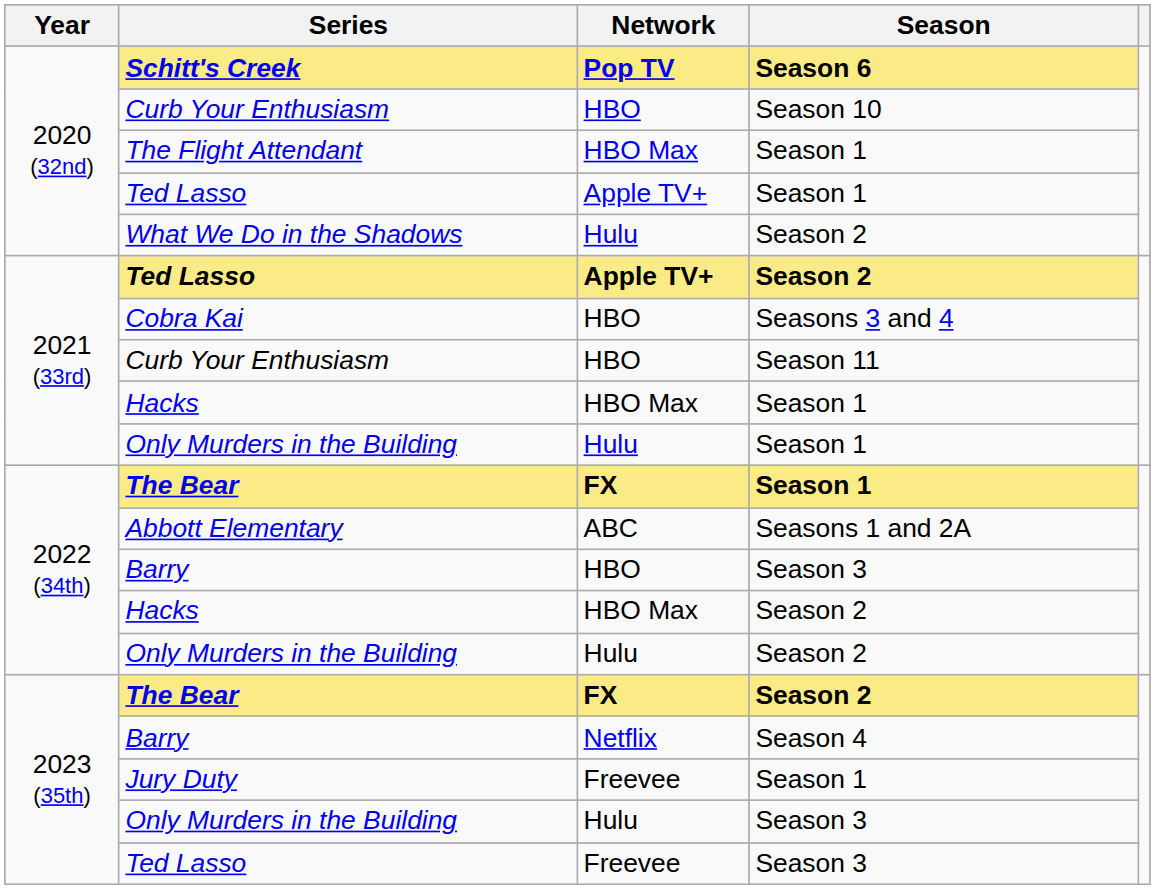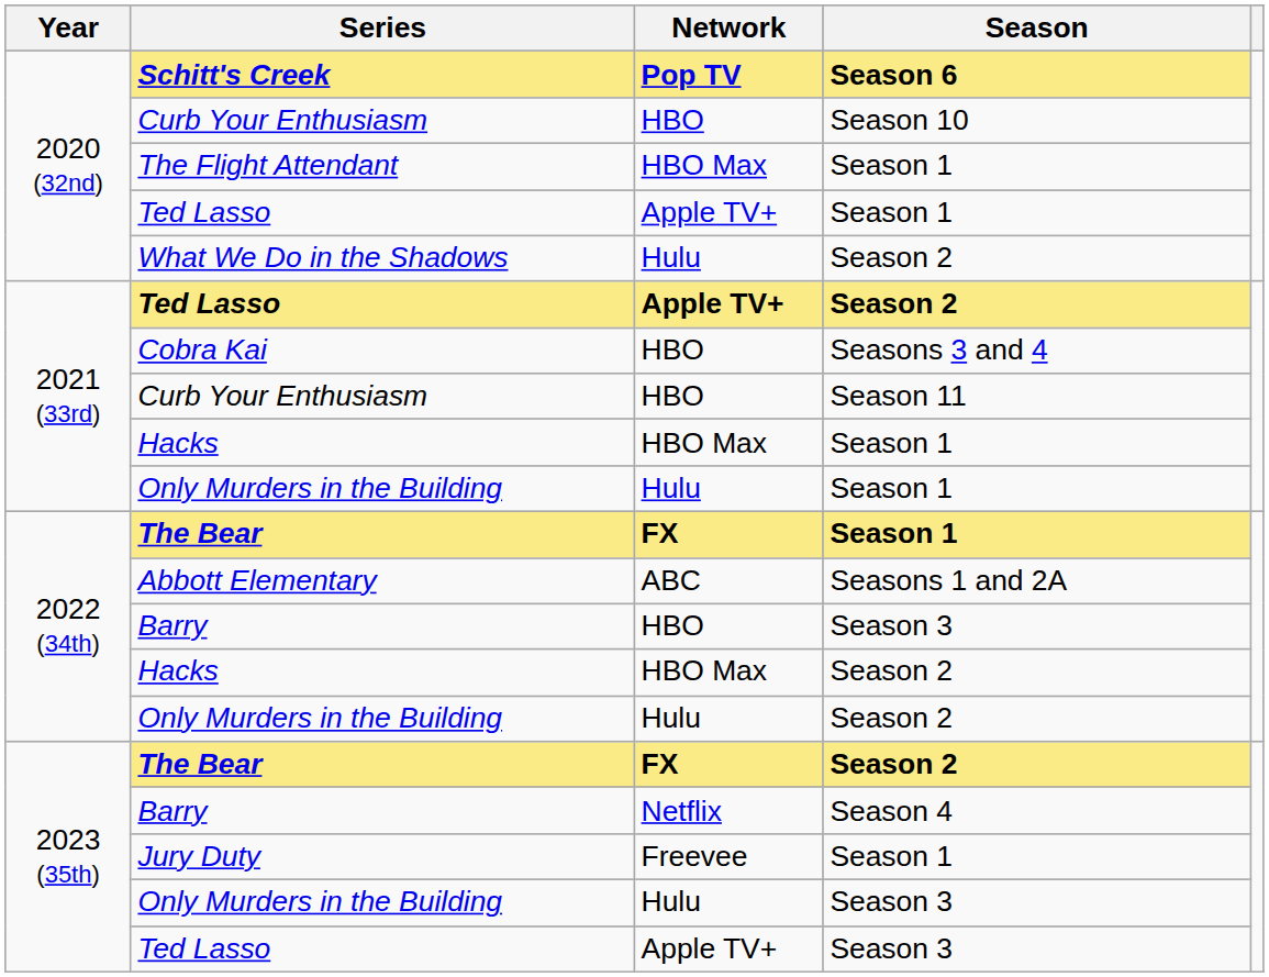Ted Lasso / Season 3 | Network: Freevee -> Apple TV+
